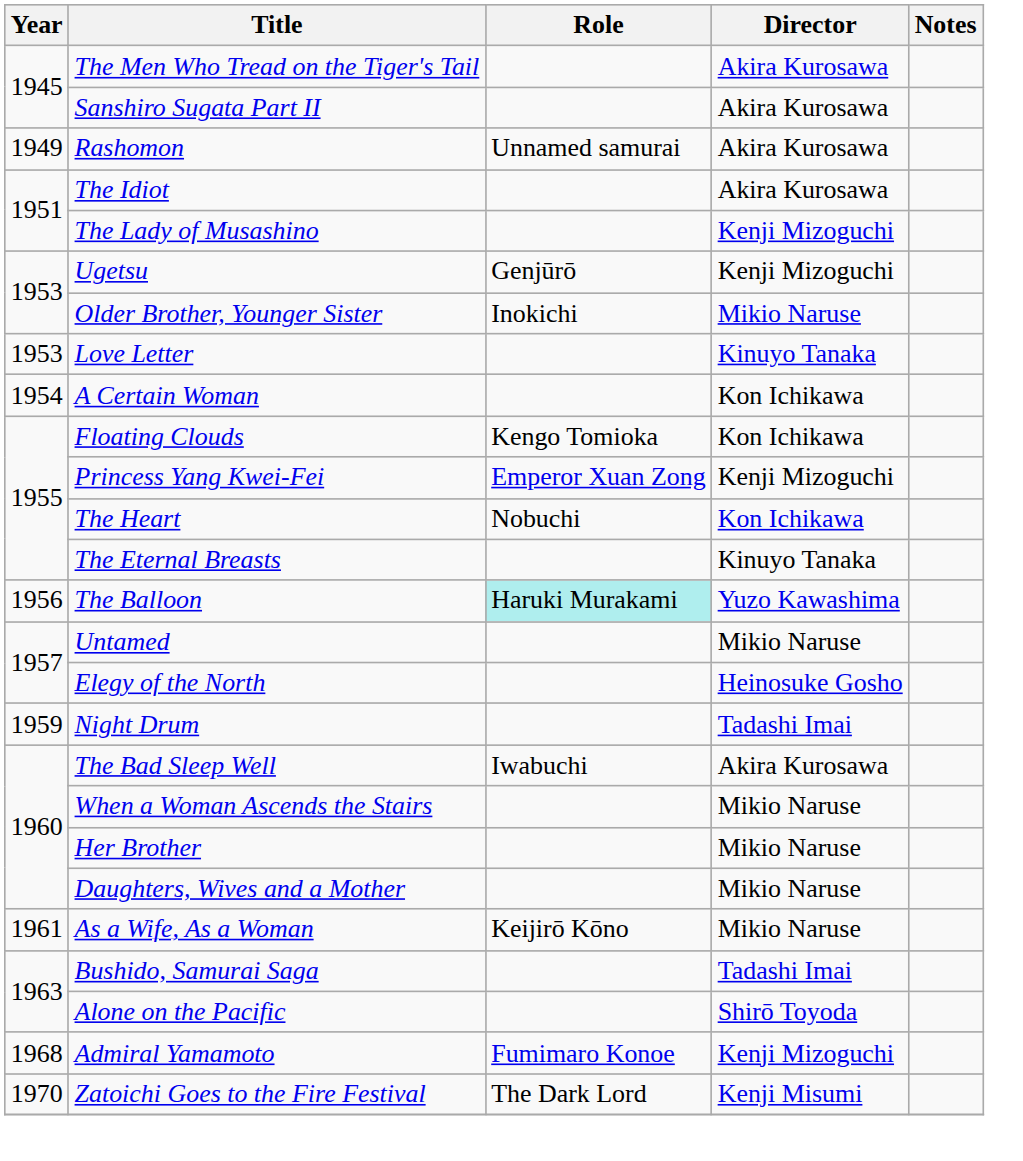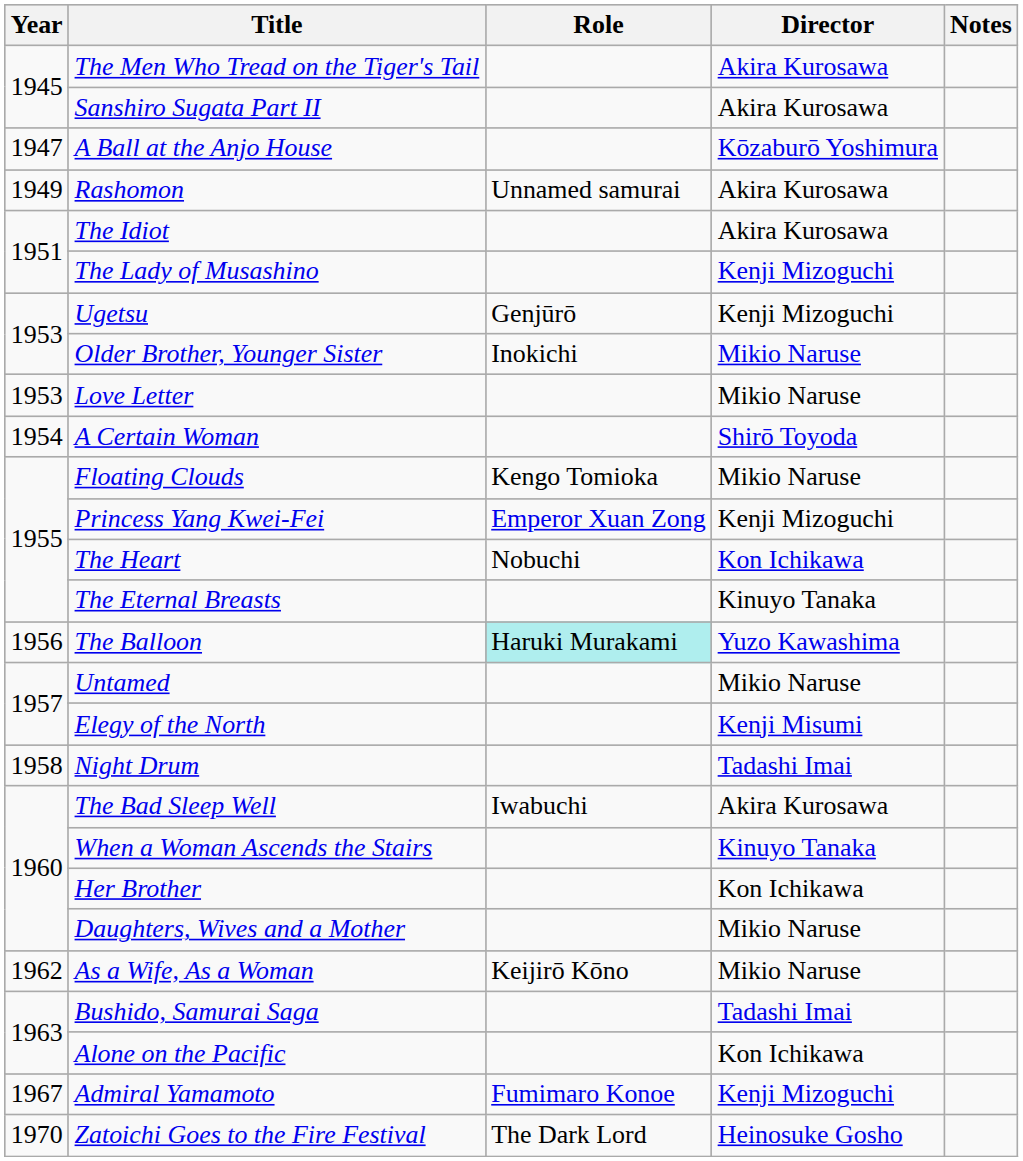+ row: 1947 | A Ball at the Anjo House | Kōzaburō Yoshimura
Love Letter | Director: Kinuyo Tanaka -> Mikio Naruse
A Certain Woman | Director: Kon Ichikawa -> Shirō Toyoda
Floating Clouds | Director: Kon Ichikawa -> Mikio Naruse
Elegy of the North | Director: Heinosuke Gosho -> Kenji Misumi
Night Drum | Year: 1959 -> 1958
When a Woman Ascends the Stairs | Director: Mikio Naruse -> Kinuyo Tanaka
Her Brother | Director: Mikio Naruse -> Kon Ichikawa
As a Wife, As a Woman | Year: 1961 -> 1962
Alone on the Pacific | Director: Shirō Toyoda -> Kon Ichikawa
Admiral Yamamoto | Year: 1968 -> 1967
Zatoichi Goes to the Fire Festival | Director: Kenji Misumi -> Heinosuke Gosho
